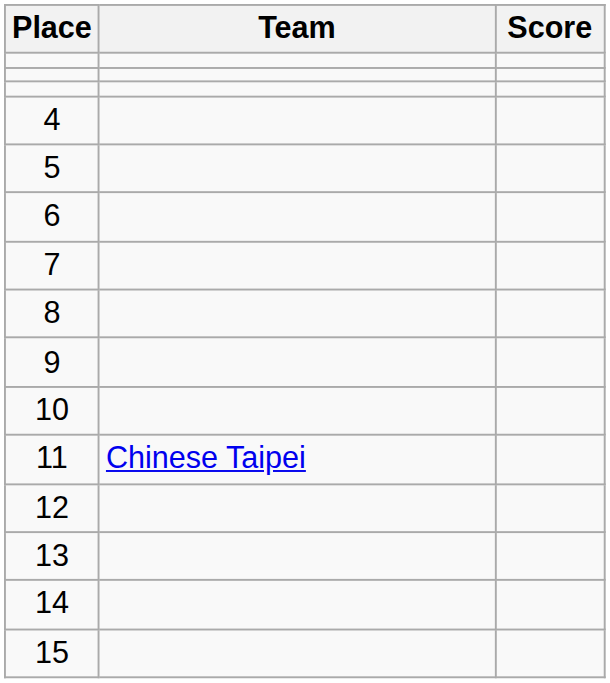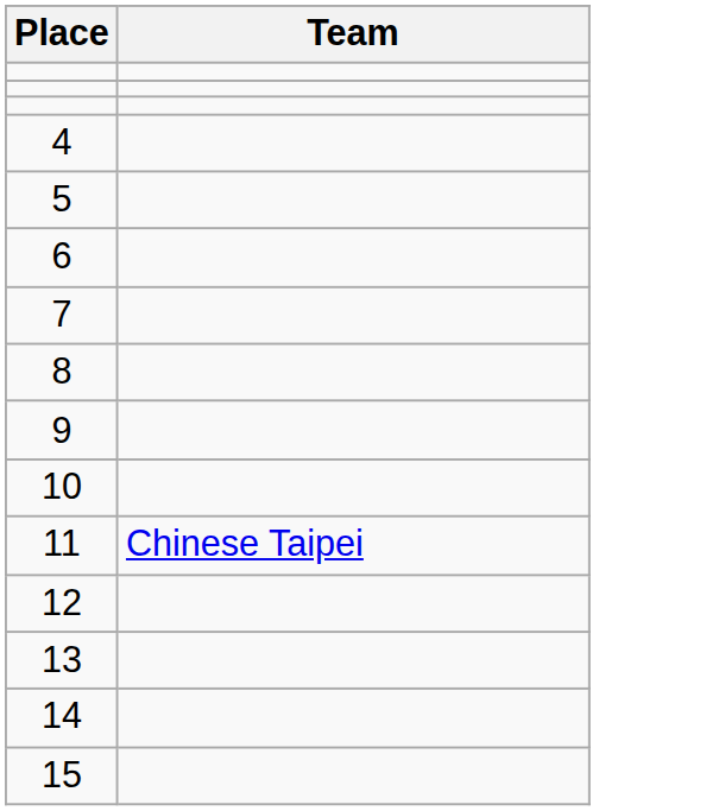- column: Score
